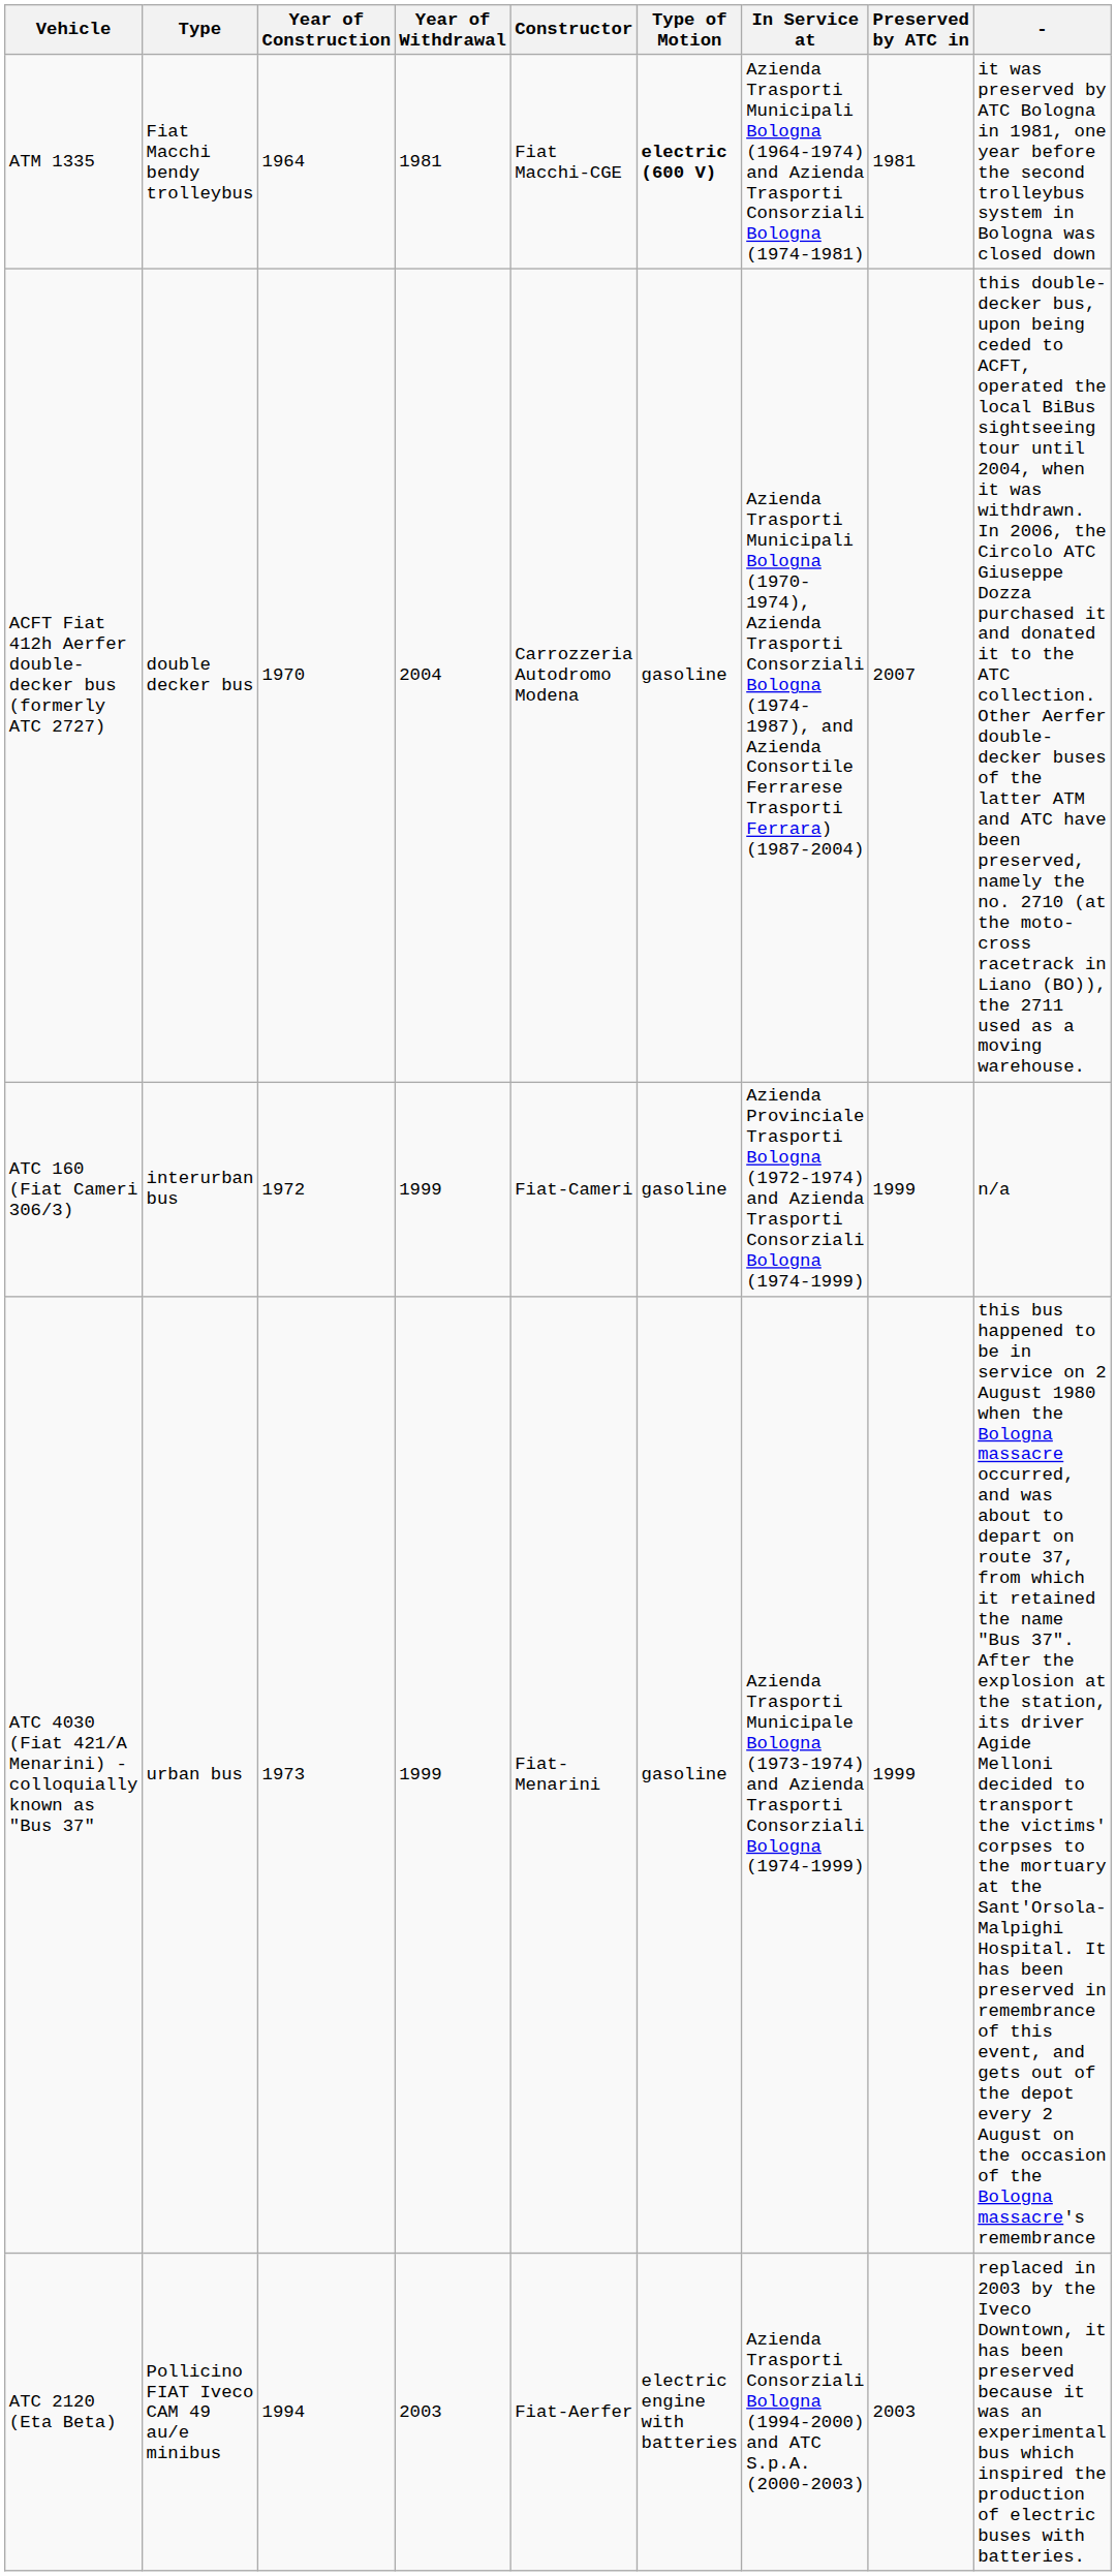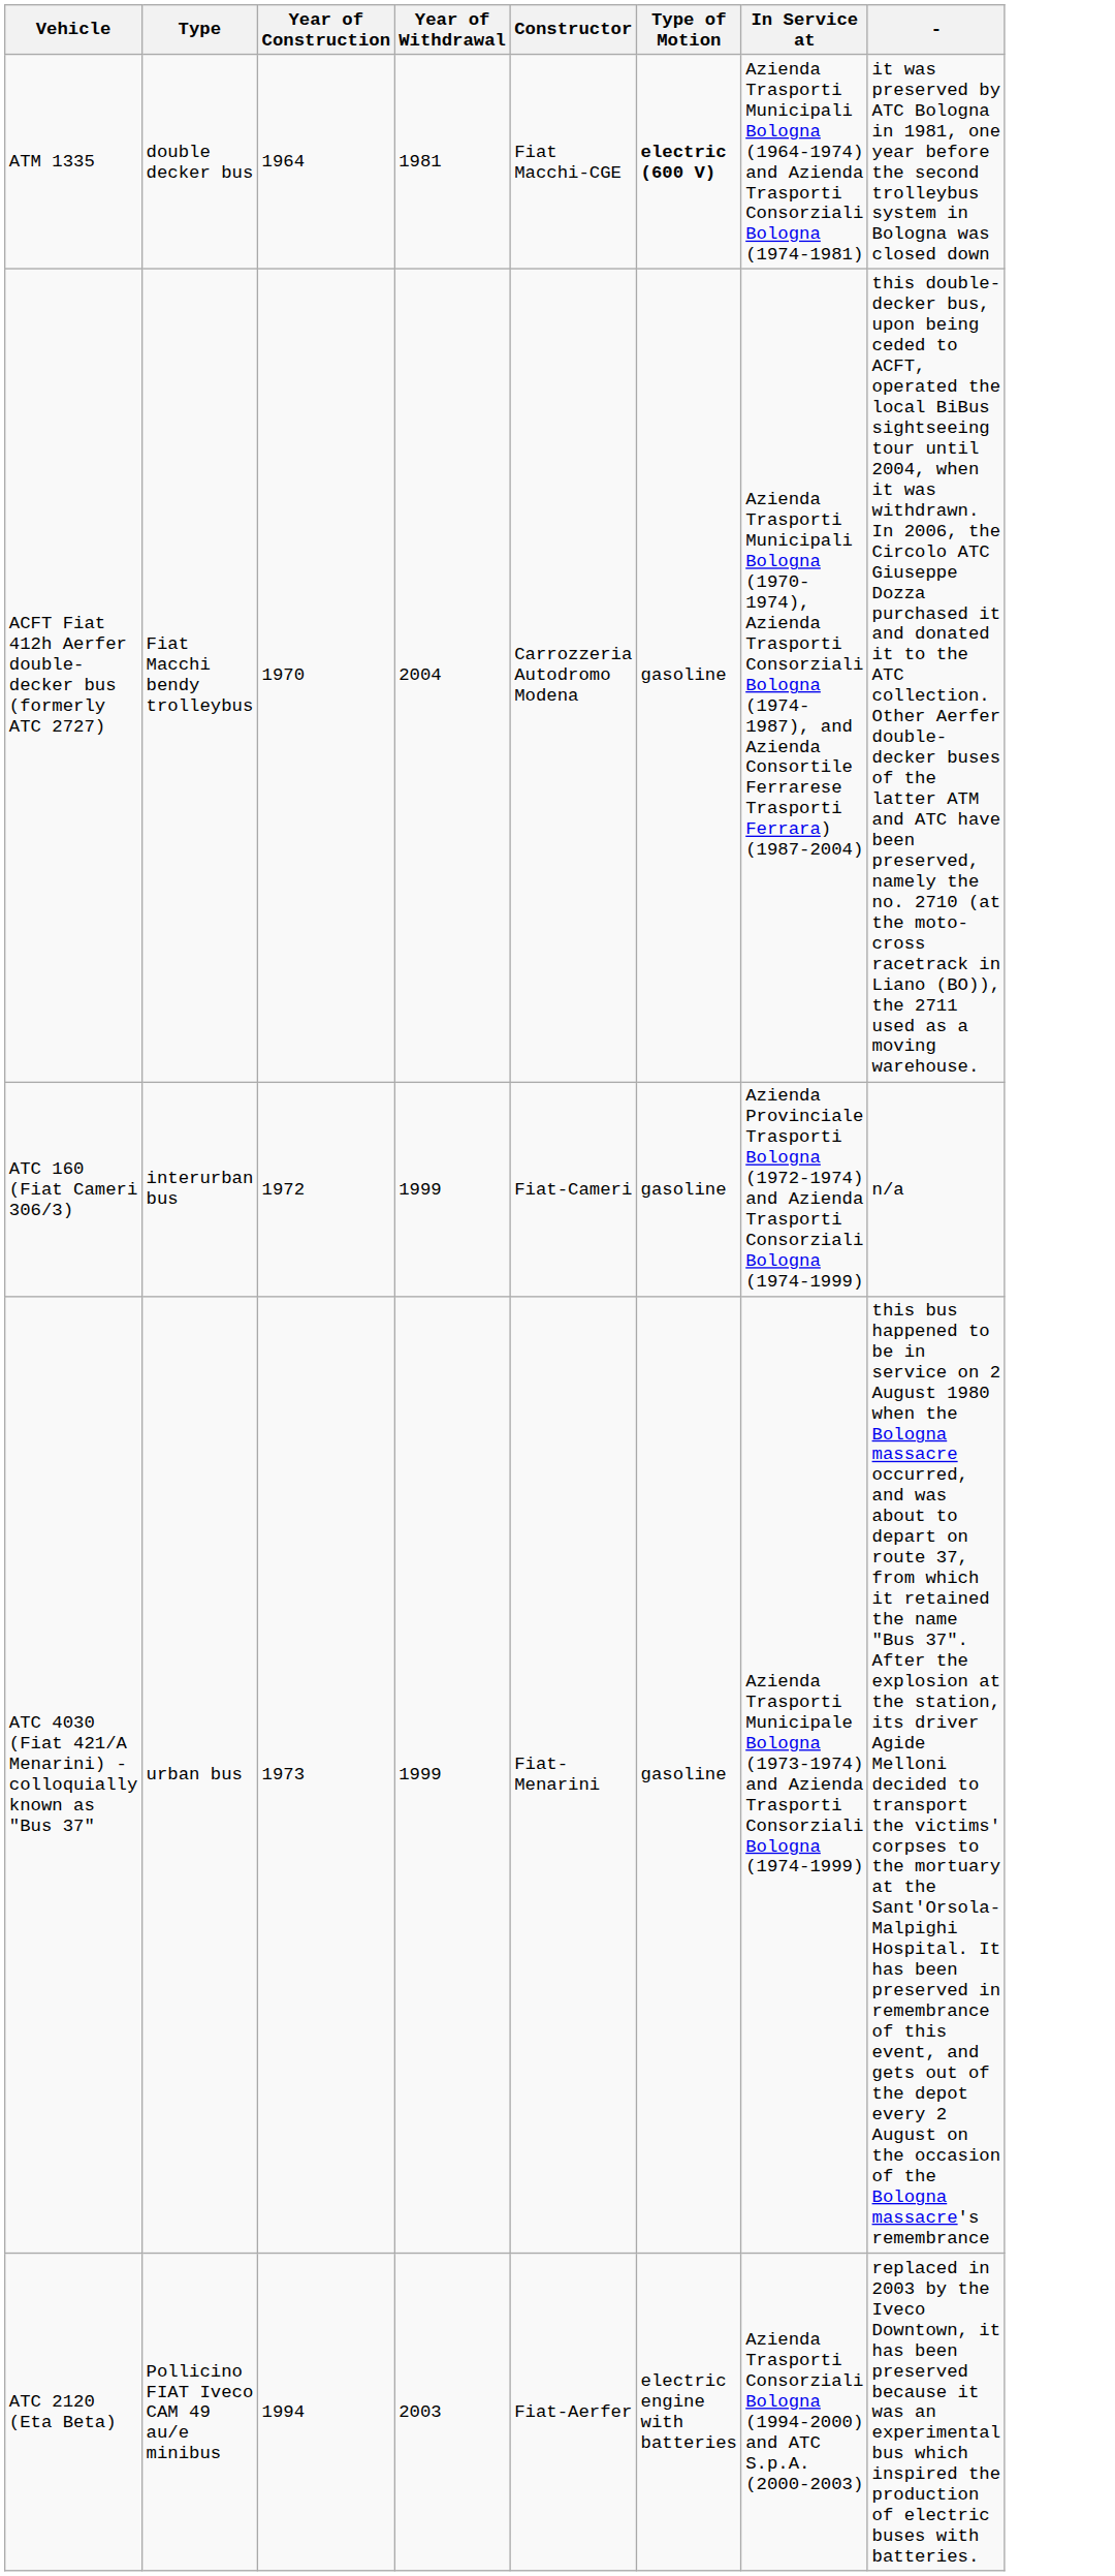- column: Preserved by ATC in | 1981 | 2007 | 1999 | 1999 | 2003
ATM 1335 | Type: Fiat Macchi bendy trolleybus -> double decker bus
ACFT Fiat 412h Aerfer double-decker bus (formerly ATC 2727) | Type: double decker bus -> Fiat Macchi bendy trolleybus
